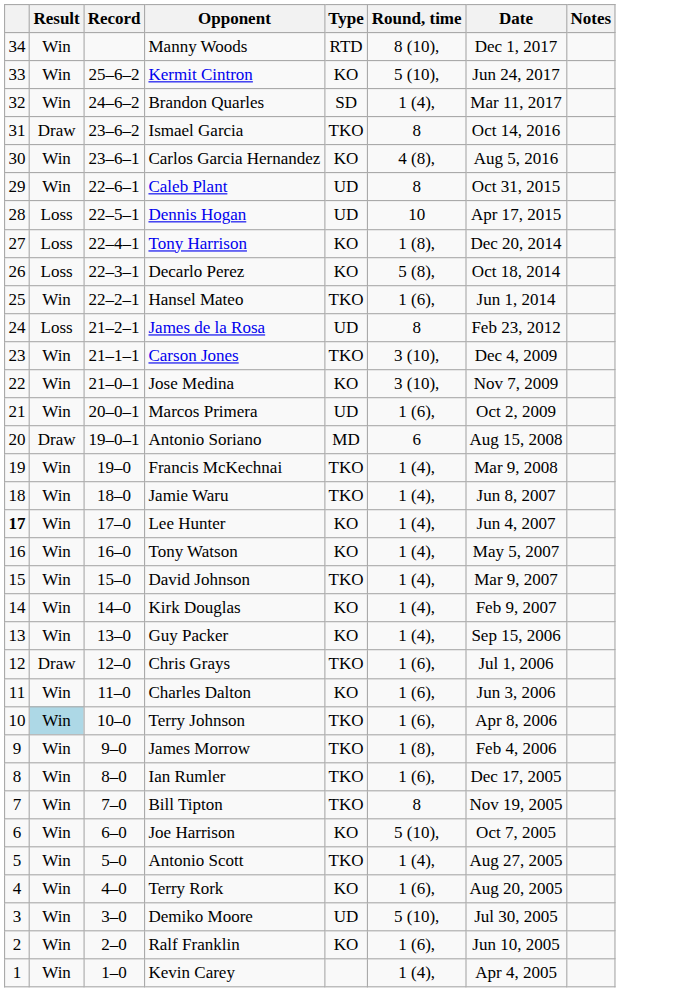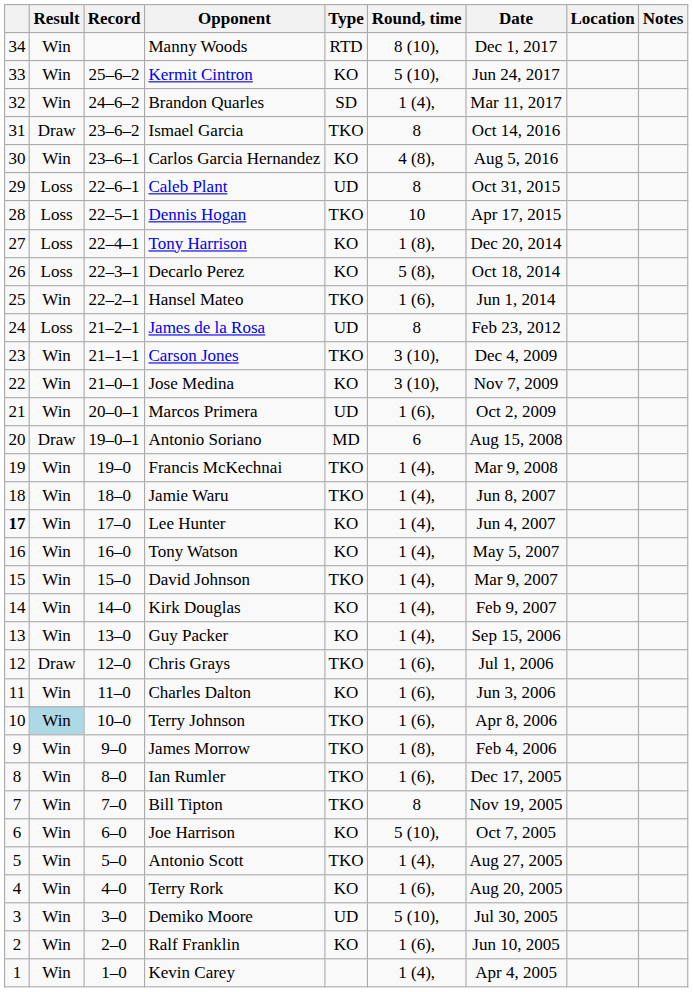+ column: Location
Caleb Plant | Result: Win -> Loss
Dennis Hogan | Type: UD -> TKO
